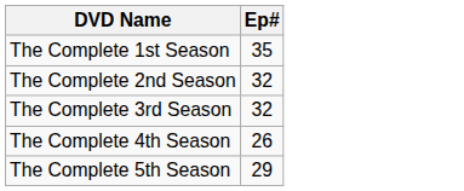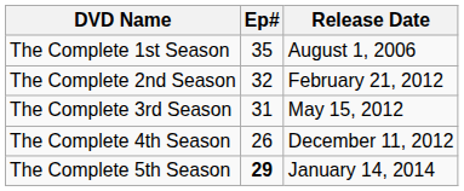+ column: Release Date | August 1, 2006 | February 21, 2012 | May 15, 2012 | December 11, 2012 | January 14, 2014
The Complete 3rd Season | Ep#: 32 -> 31
The Complete 5th Season | Ep#: normal -> bold
